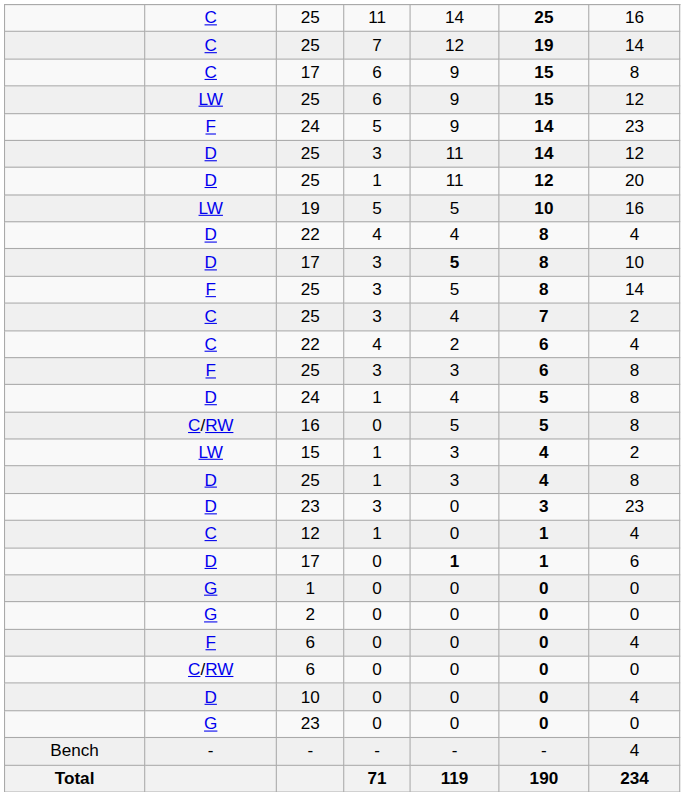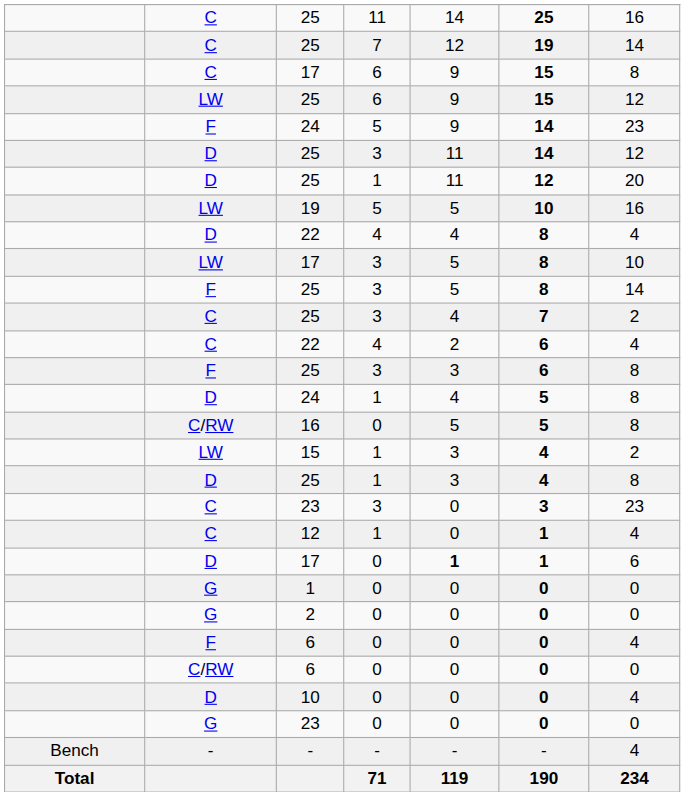17 / 3 | column 2: D -> LW
17 / 3 | column 5: bold -> normal
23 / 3 | column 2: D -> C
